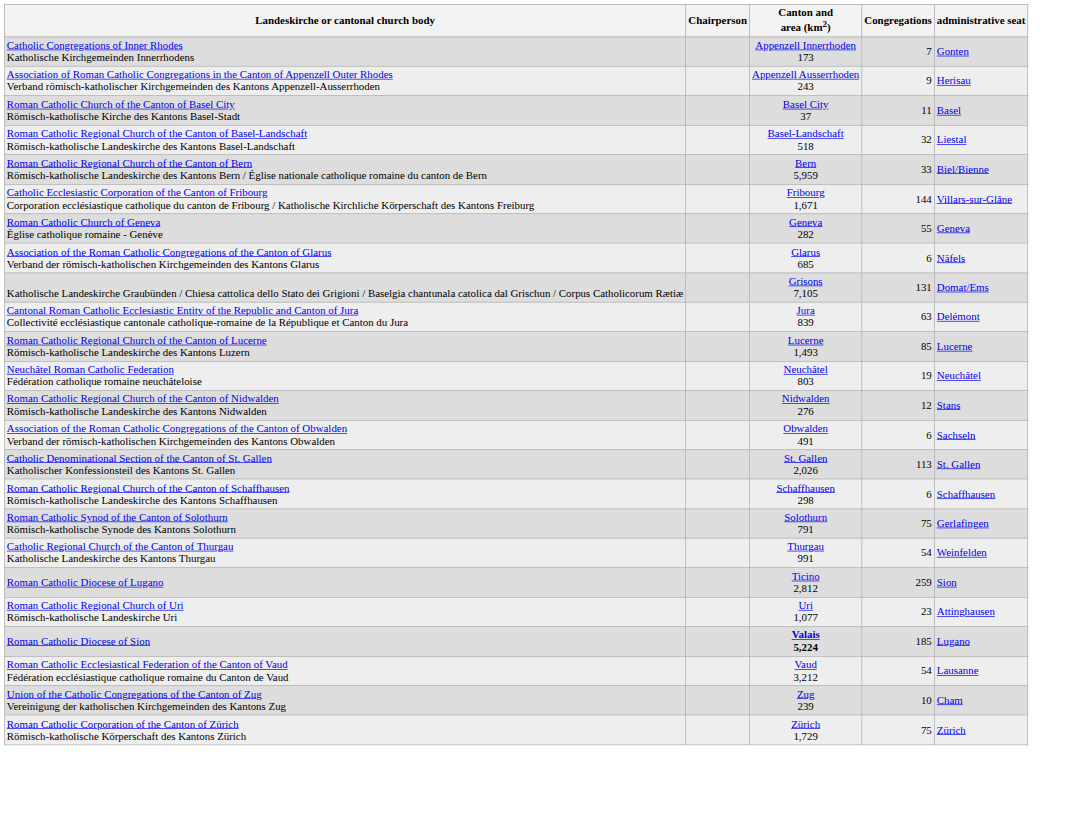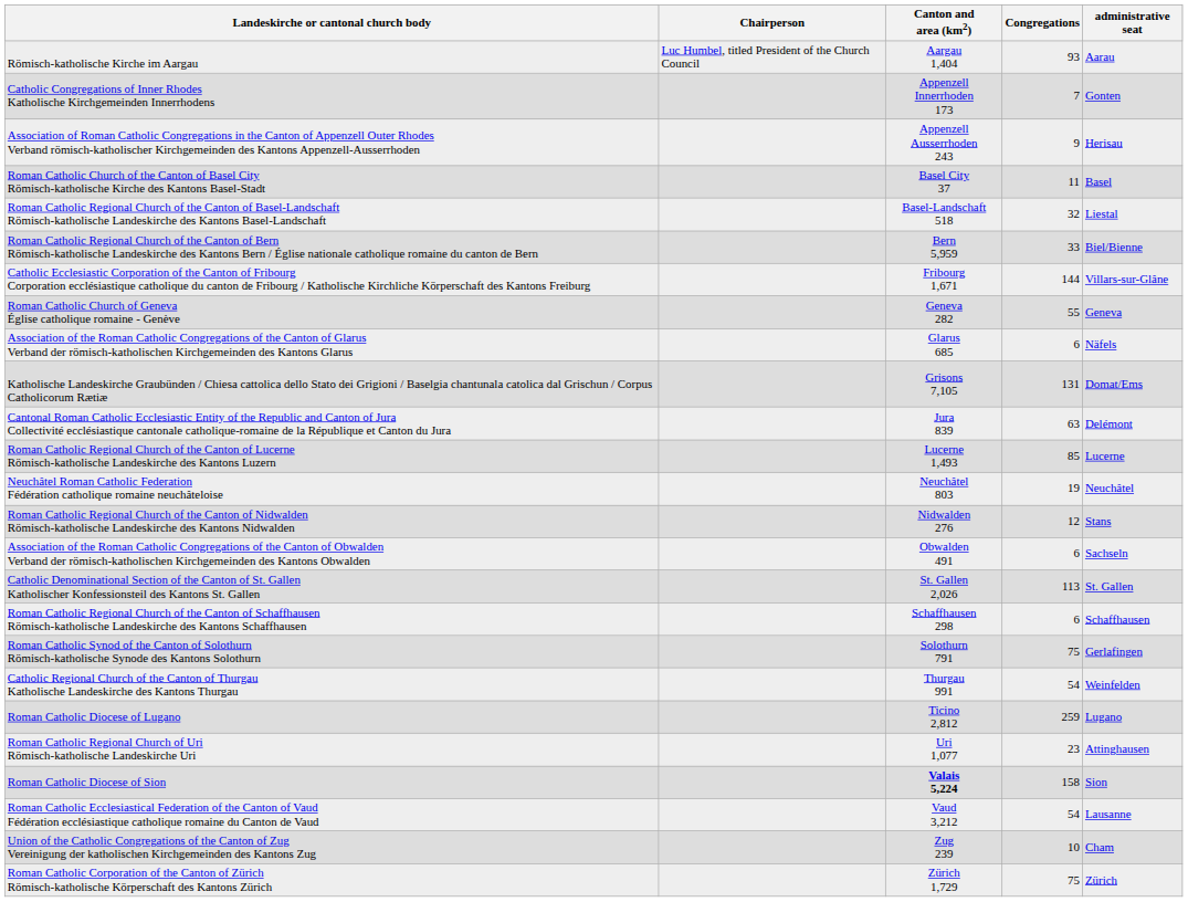+ row: Römisch-katholische Kirche im Aargau | Luc Humbel, titled President of the Church Council | Aargau 1,404 | 93 | Aarau
Roman Catholic Diocese of Lugano | administrative seat: Sion -> Lugano
Roman Catholic Diocese of Sion | Congregations: 185 -> 158
Roman Catholic Diocese of Sion | administrative seat: Lugano -> Sion
